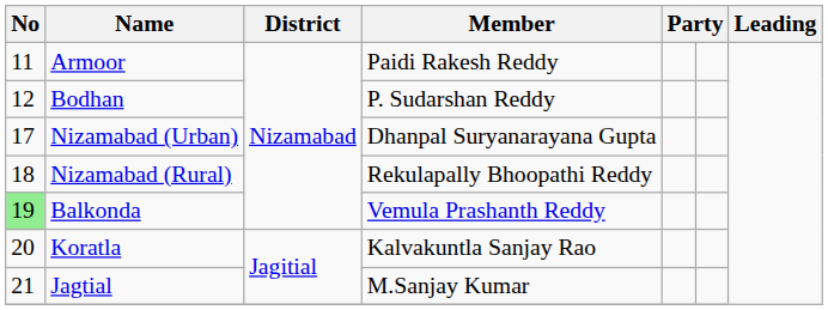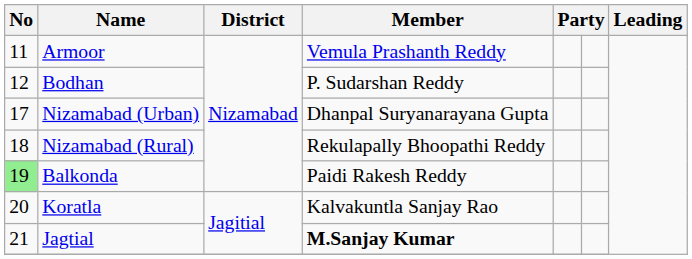Armoor | Member: Paidi Rakesh Reddy -> Vemula Prashanth Reddy
Balkonda | Member: Vemula Prashanth Reddy -> Paidi Rakesh Reddy
Jagtial | Member: normal -> bold
